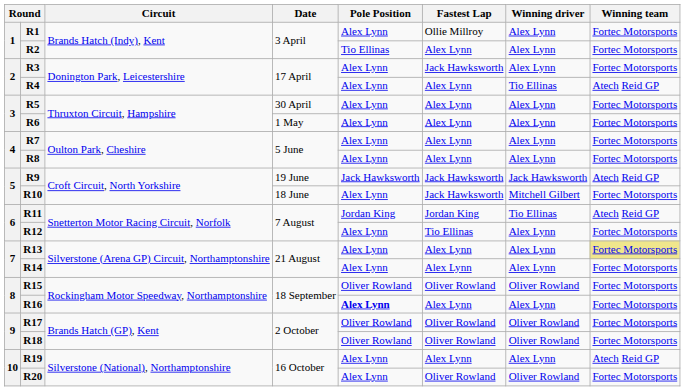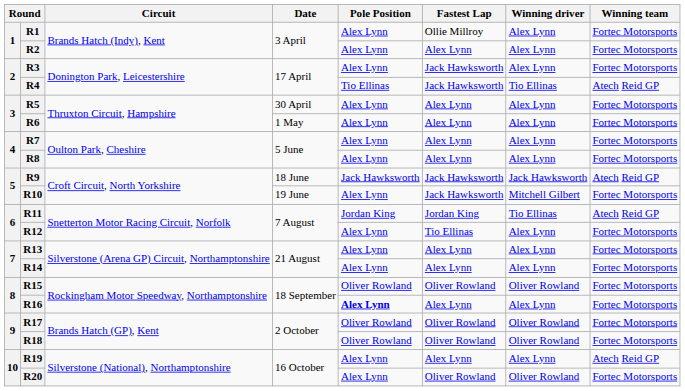R2 | Pole Position: Tio Ellinas -> Alex Lynn
R4 | Pole Position: Alex Lynn -> Tio Ellinas
R4 | Fastest Lap: Alex Lynn -> Jack Hawksworth
R9 | Date: 19 June -> 18 June
R10 | Date: 18 June -> 19 June
R13 | Winning team: khaki background -> no background
